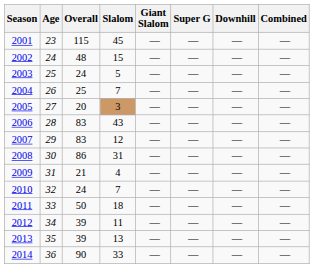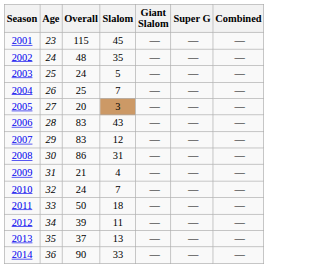- column: Downhill | — | — | — | — | — | — | — | — | — | — | — | — | — | —
2002 | Slalom: 15 -> 35
2013 | Overall: 39 -> 37
